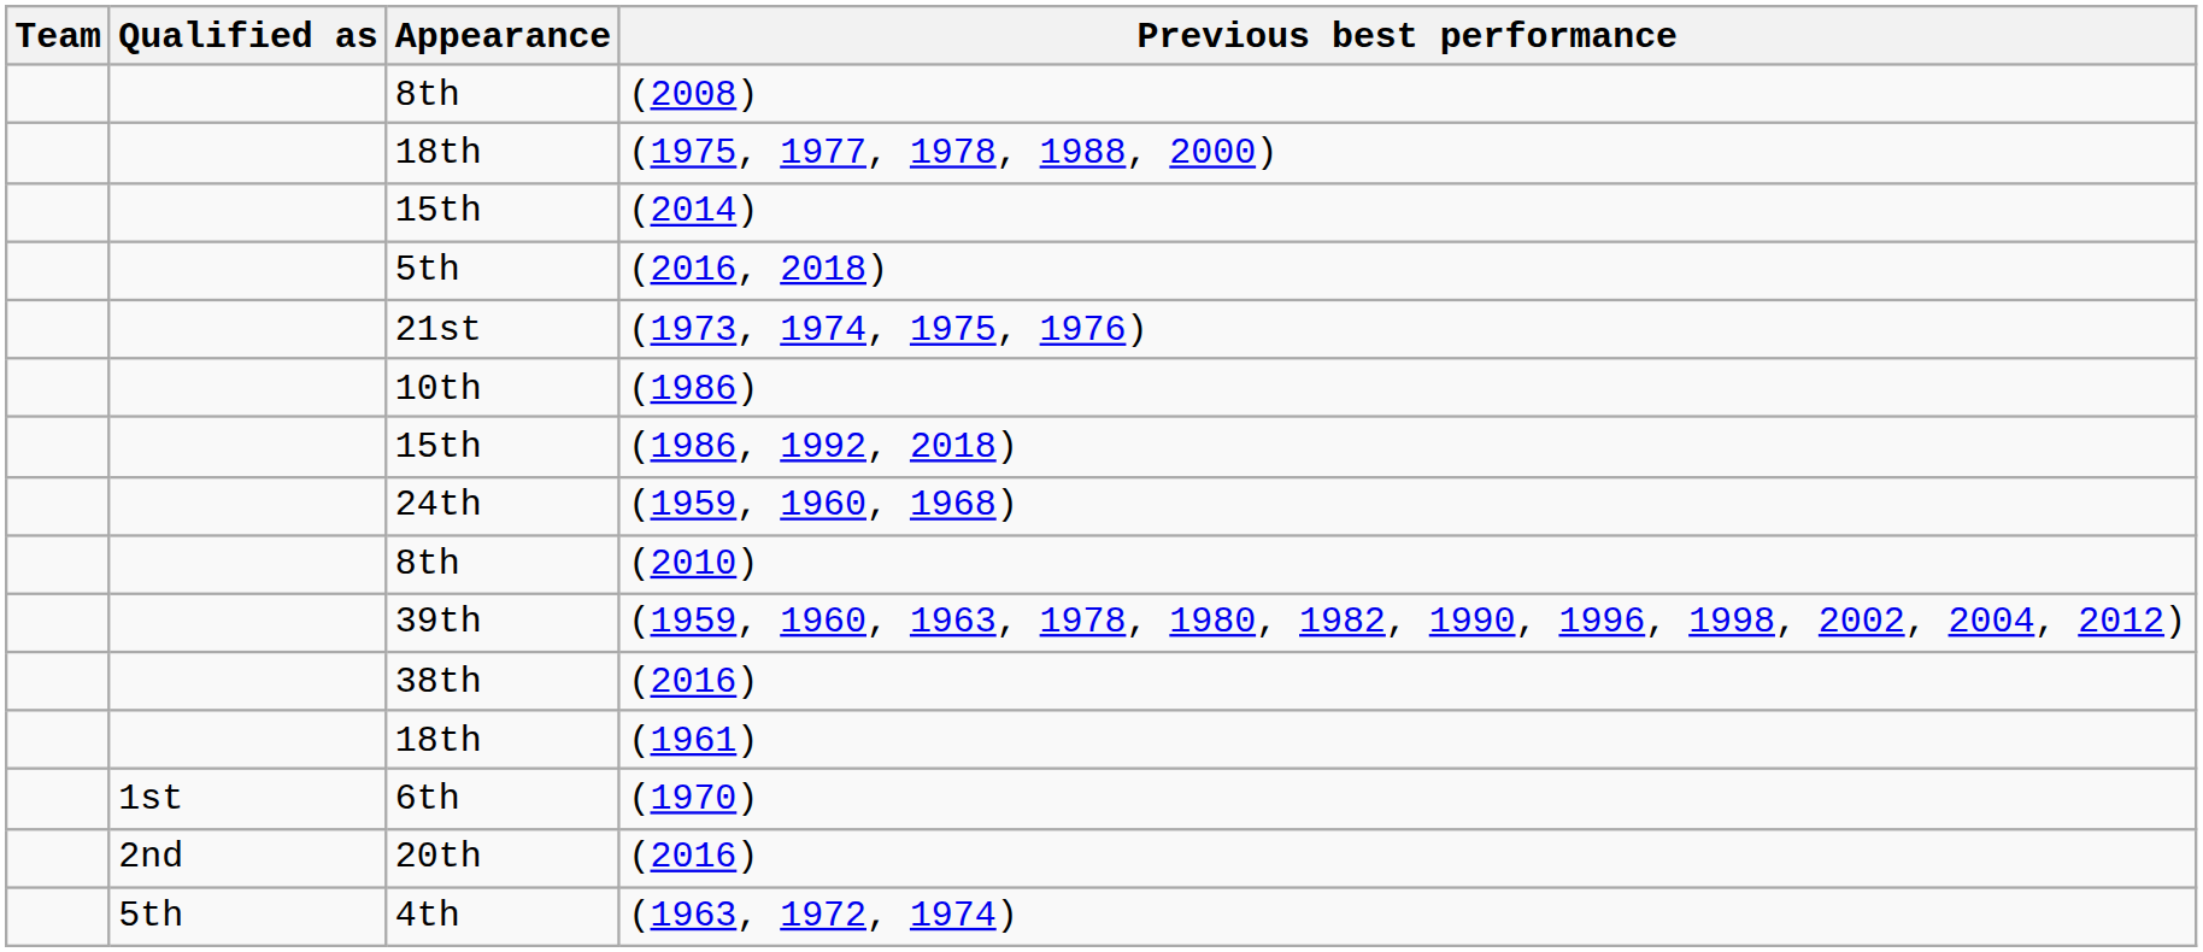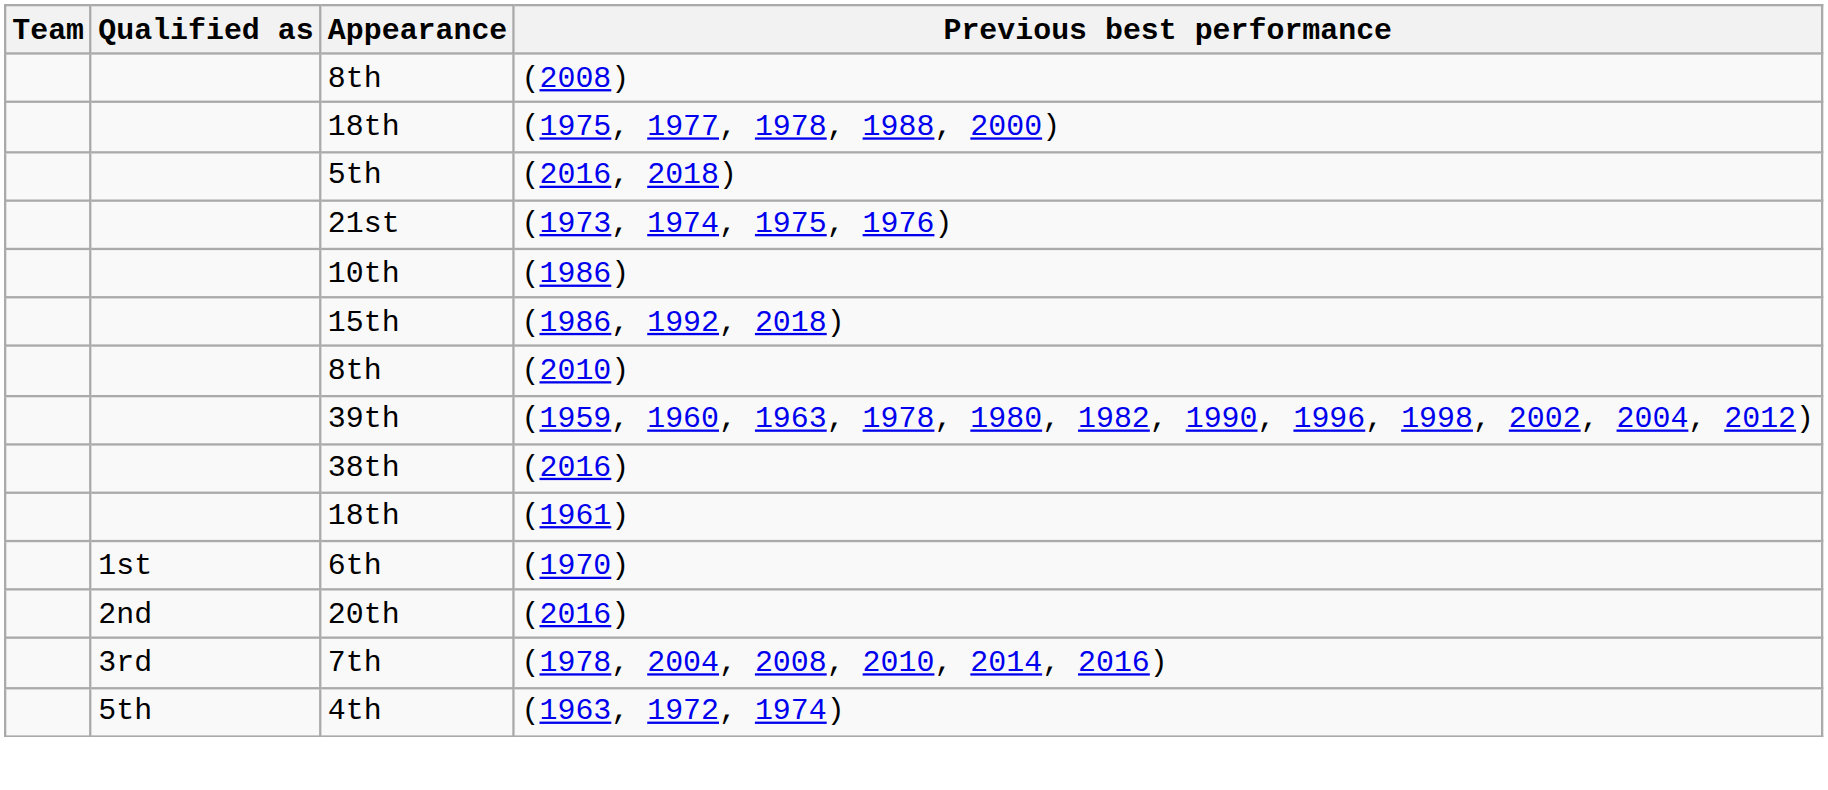- row: 15th | (2014)
- row: 24th | (1959, 1960, 1968)
+ row: 3rd | 7th | (1978, 2004, 2008, 2010, 2014, 2016)
